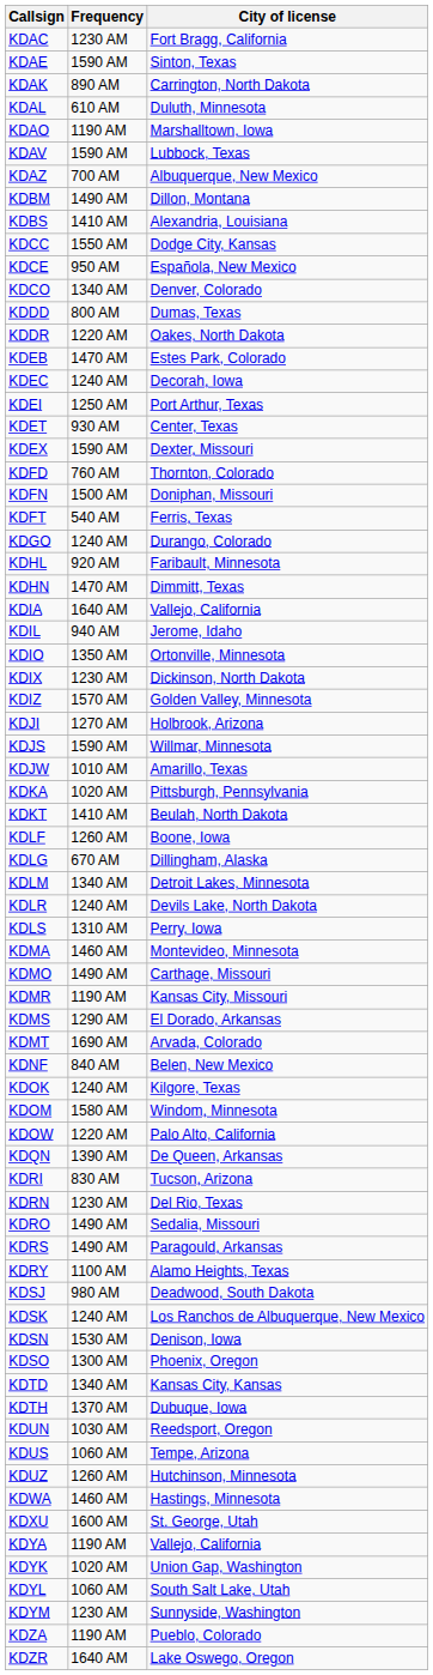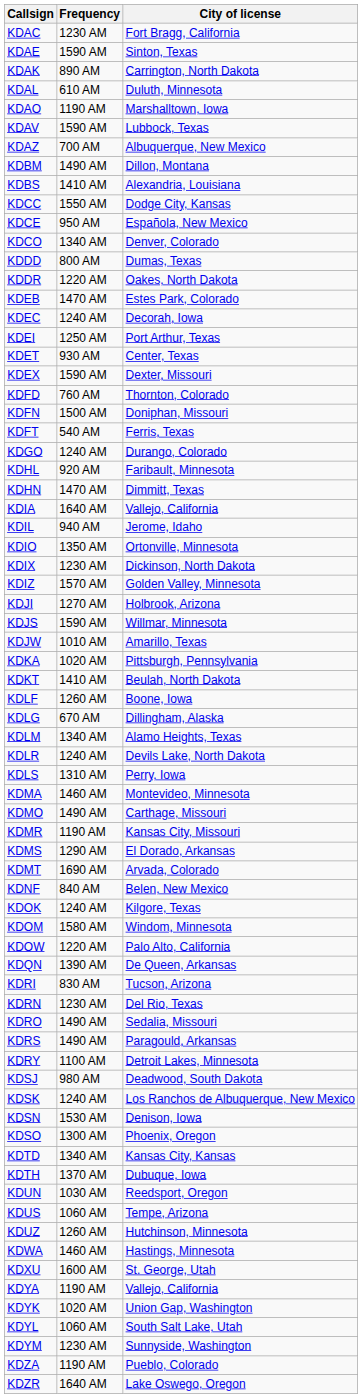KDLM | City of license: Detroit Lakes, Minnesota -> Alamo Heights, Texas
KDRY | City of license: Alamo Heights, Texas -> Detroit Lakes, Minnesota
